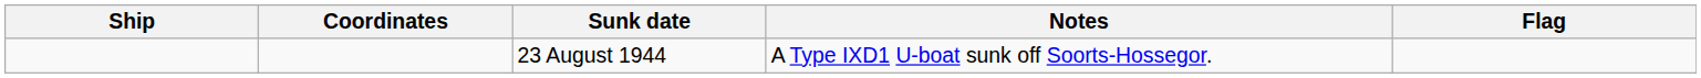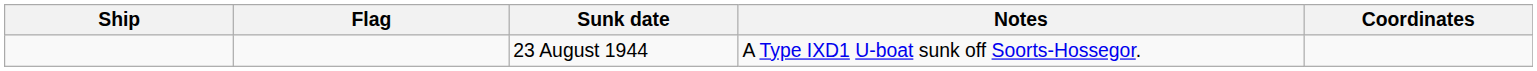columns swapped: Flag <-> Coordinates
